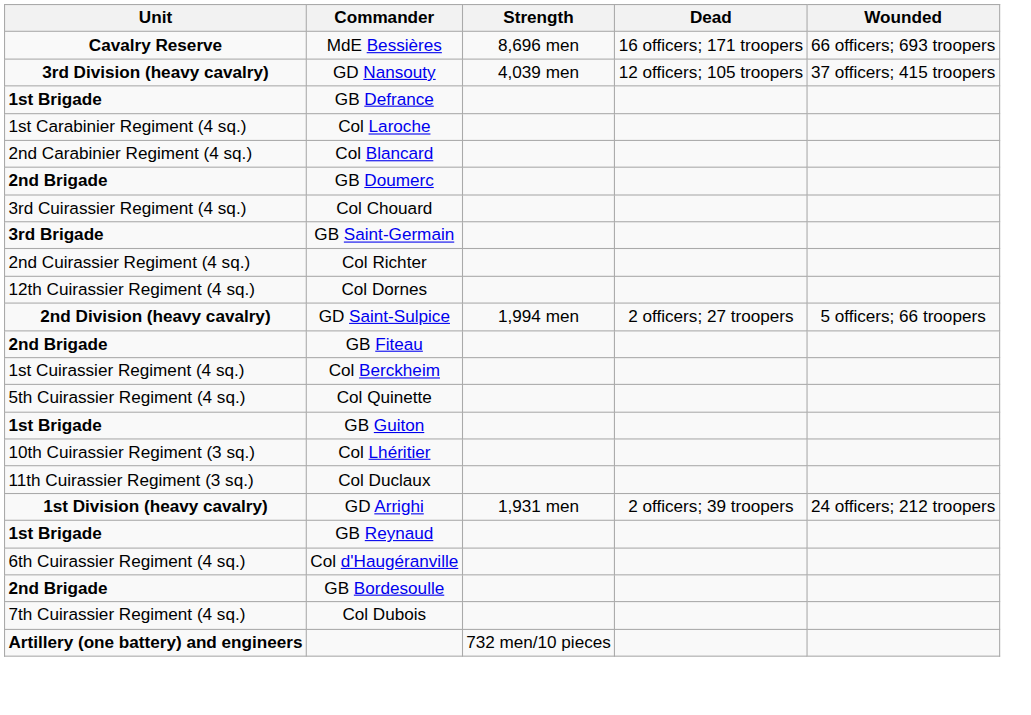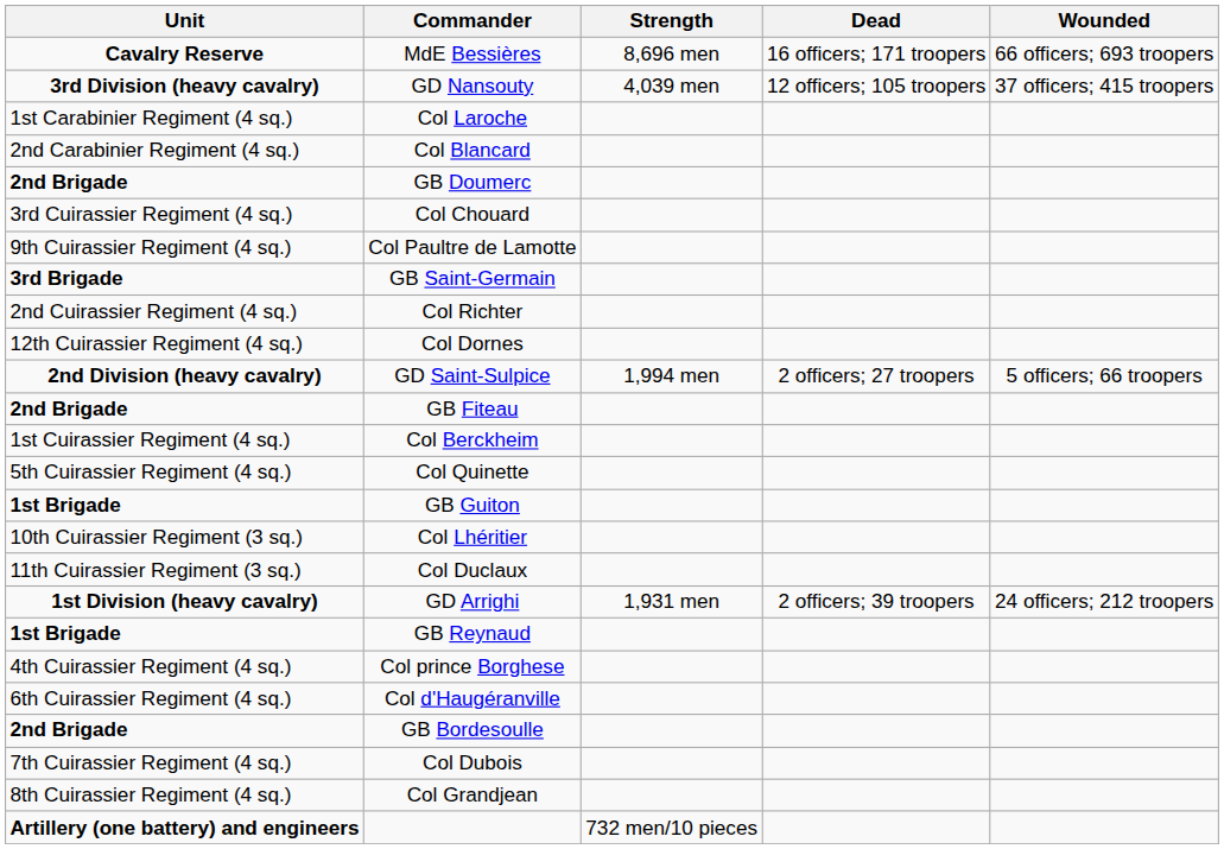- row: 1st Brigade | GB Defrance
+ row: 9th Cuirassier Regiment (4 sq.) | Col Paultre de Lamotte
+ row: 4th Cuirassier Regiment (4 sq.) | Col prince Borghese
+ row: 8th Cuirassier Regiment (4 sq.) | Col Grandjean
